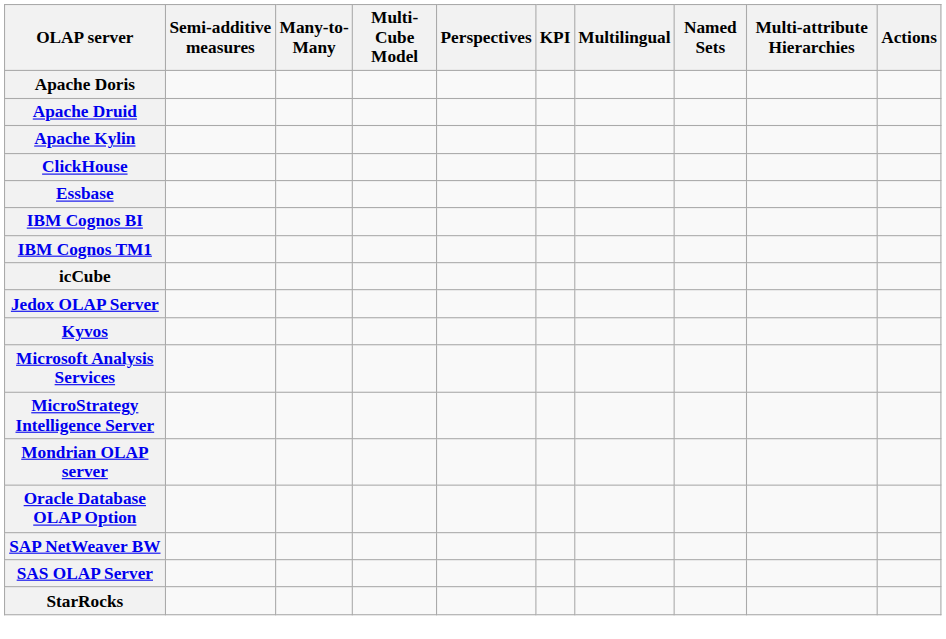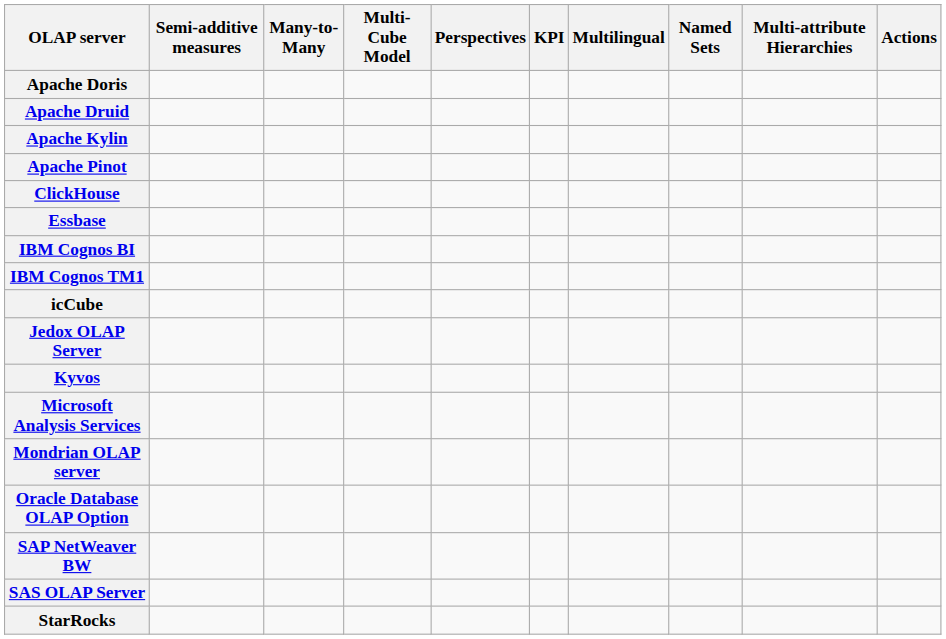+ row: Apache Pinot
- row: MicroStrategy Intelligence Server
